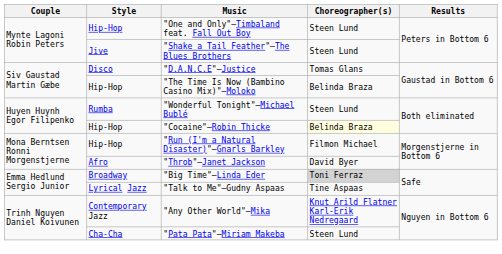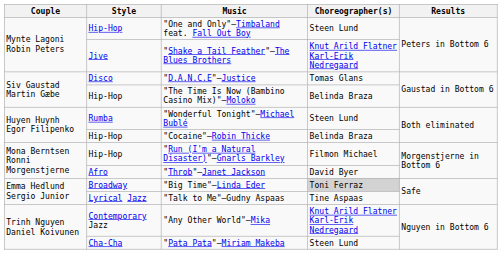"Shake a Tail Feather"—The Blues Brothers | Choreographer(s): Steen Lund -> Knut Arild Flatner Karl-Erik Nedregaard
"Cocaine"—Robin Thicke | Choreographer(s): lightyellow background -> no background
